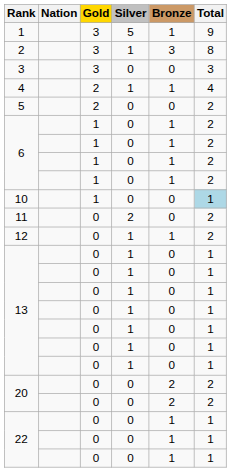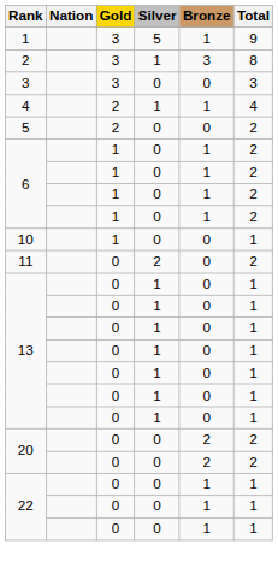10 | Total: lightblue background -> no background
- row: 12 | 0 | 1 | 1 | 2
